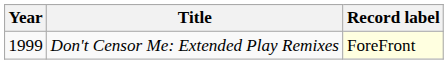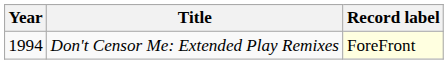Don't Censor Me: Extended Play Remixes | Year: 1999 -> 1994
